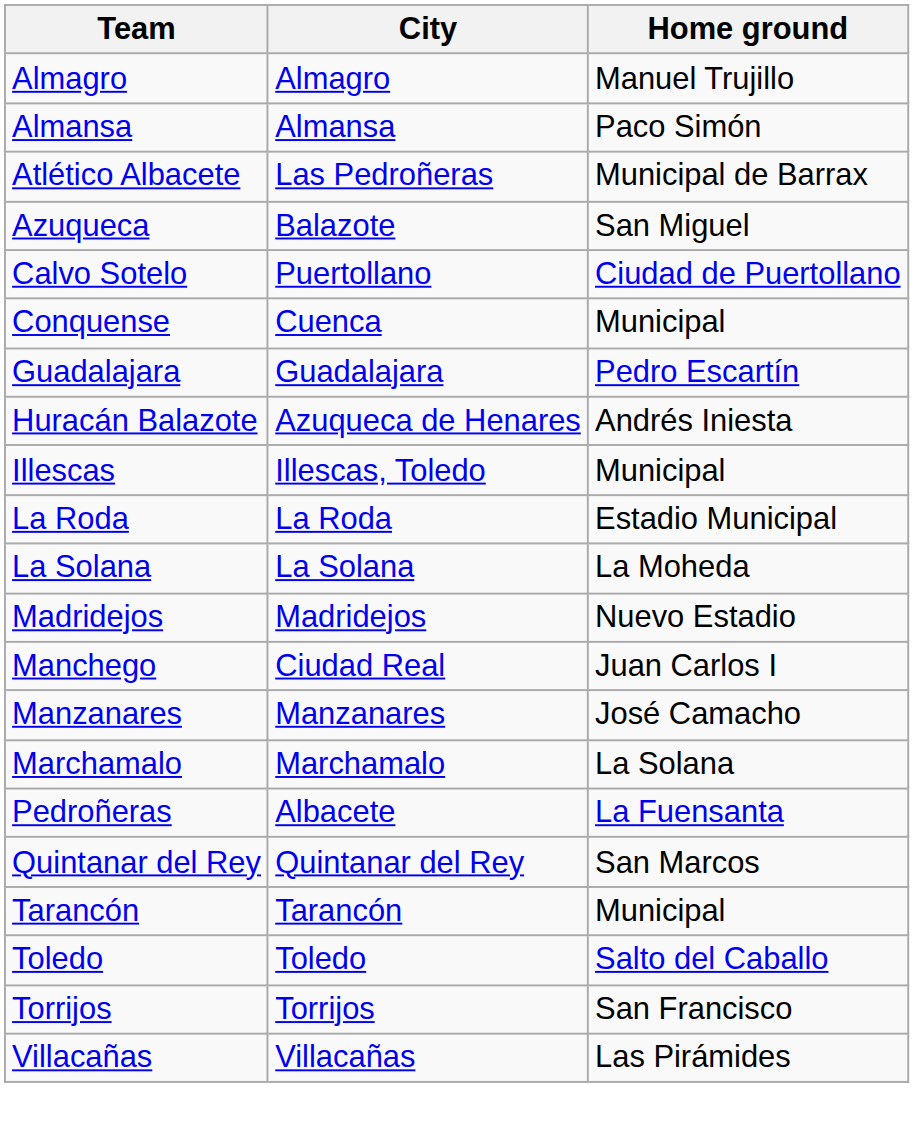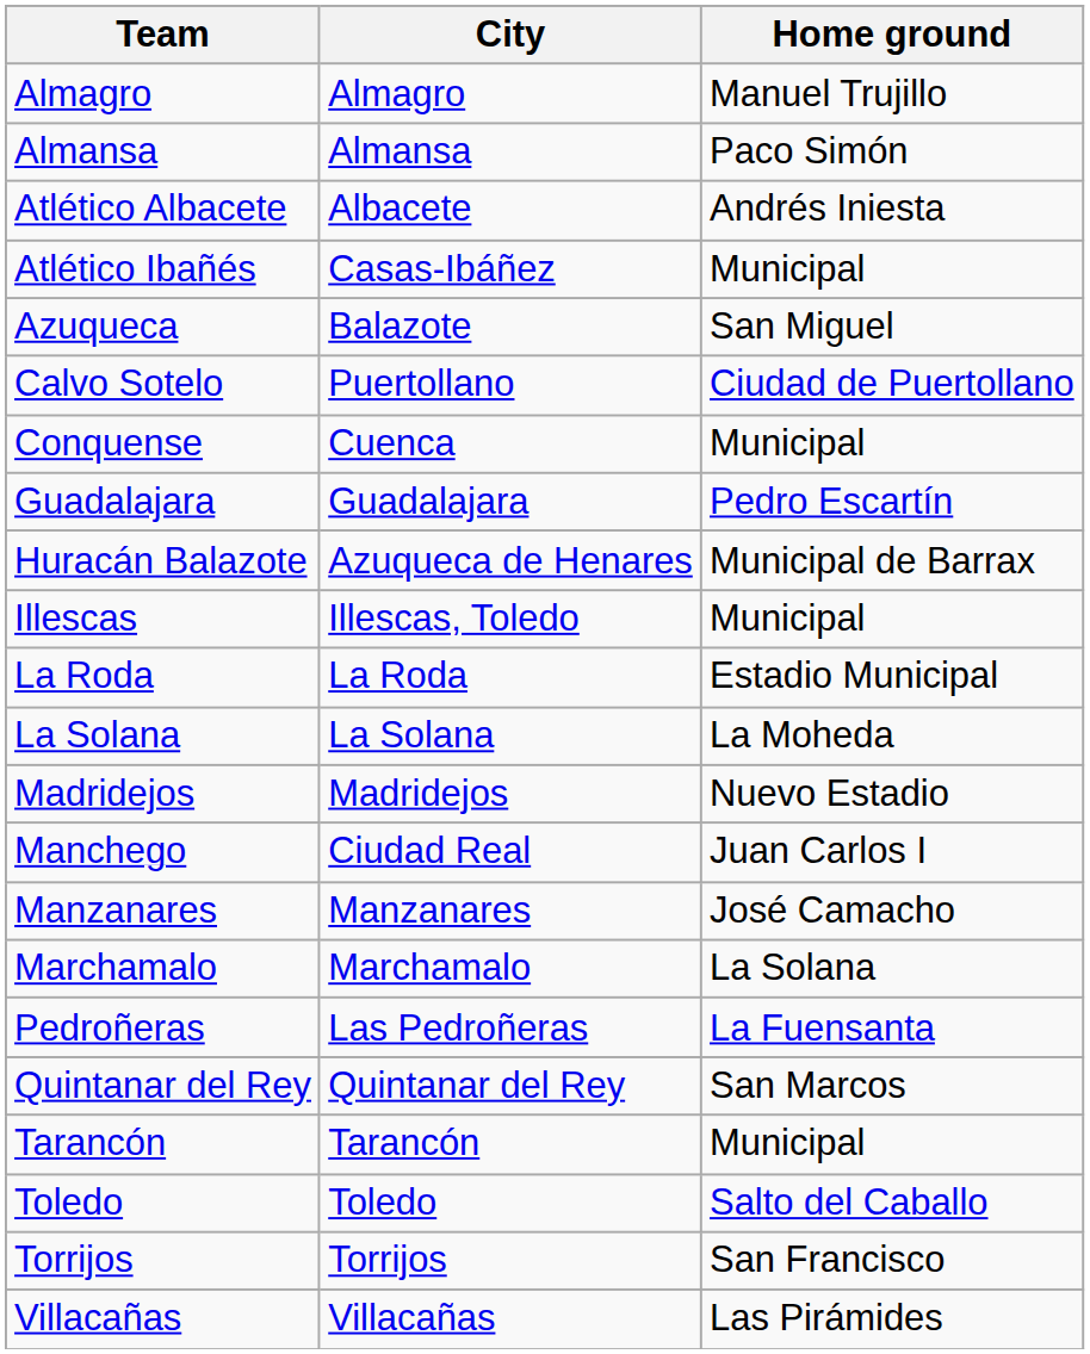Atlético Albacete | City: Las Pedroñeras -> Albacete
Atlético Albacete | Home ground: Municipal de Barrax -> Andrés Iniesta
+ row: Atlético Ibañés | Casas-Ibáñez | Municipal
Huracán Balazote | Home ground: Andrés Iniesta -> Municipal de Barrax
Pedroñeras | City: Albacete -> Las Pedroñeras
